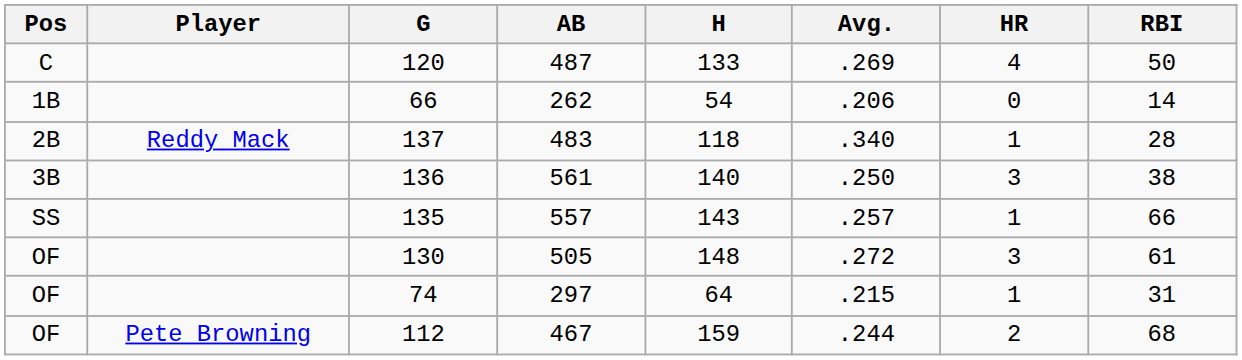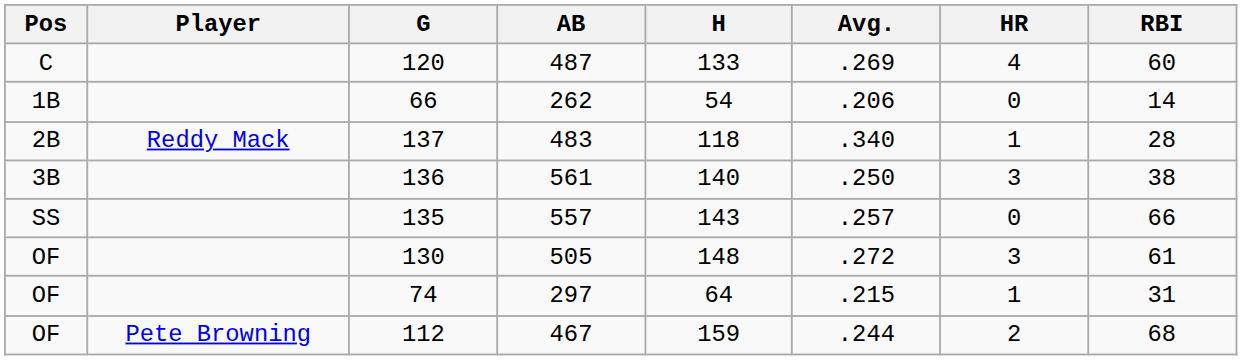120 | RBI: 50 -> 60
135 | HR: 1 -> 0
